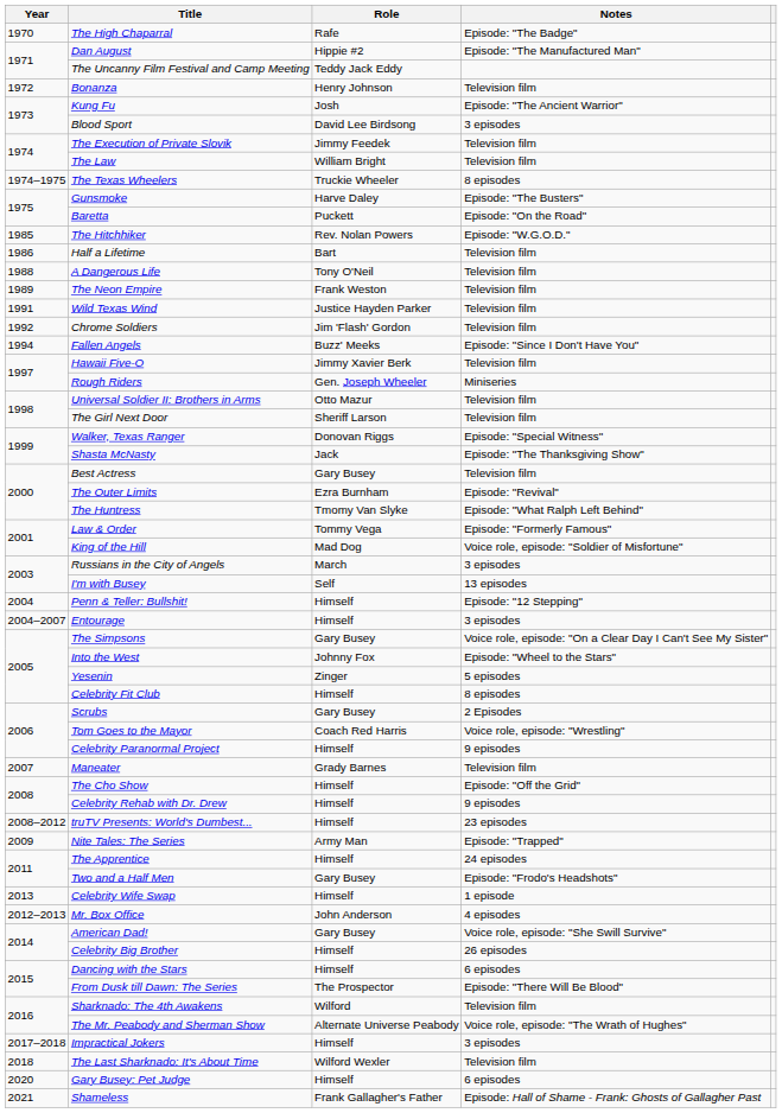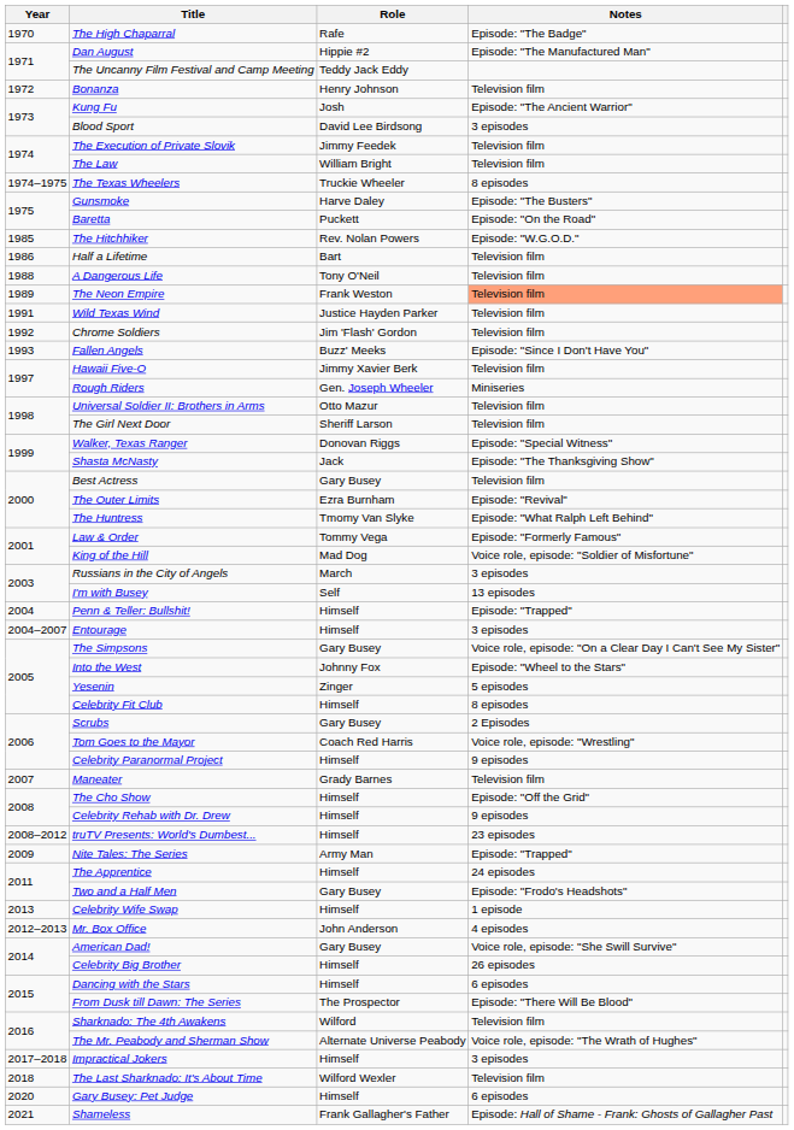The Neon Empire | Notes: no background -> lightsalmon background
Fallen Angels | Year: 1994 -> 1993
Penn & Teller: Bullshit! | Notes: Episode: "12 Stepping" -> Episode: "Trapped"
